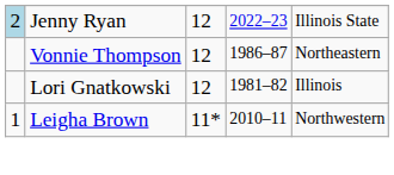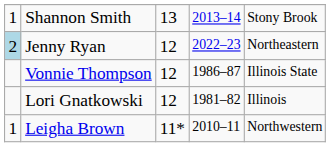+ row: 1 | Shannon Smith | 13 | 2013–14 | Stony Brook
Jenny Ryan | column 5: Illinois State -> Northeastern
Vonnie Thompson | column 5: Northeastern -> Illinois State
